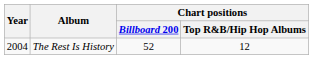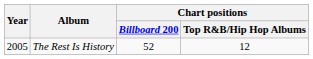The Rest Is History | Year: 2004 -> 2005
